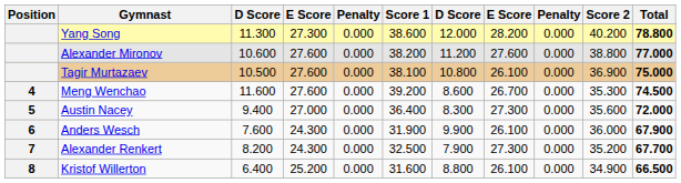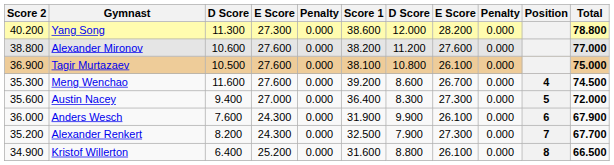columns swapped: Position <-> Score 2
